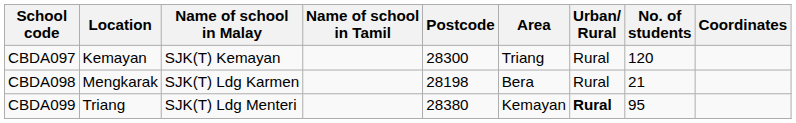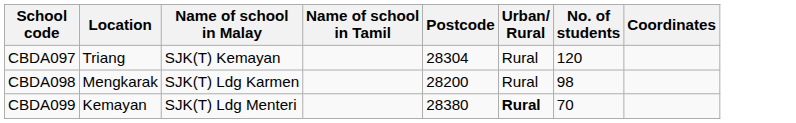- column: Area | Triang | Bera | Kemayan
CBDA097 | Location: Kemayan -> Triang
CBDA097 | Postcode: 28300 -> 28304
CBDA098 | Postcode: 28198 -> 28200
CBDA098 | No. of students: 21 -> 98
CBDA099 | Location: Triang -> Kemayan
CBDA099 | No. of students: 95 -> 70
